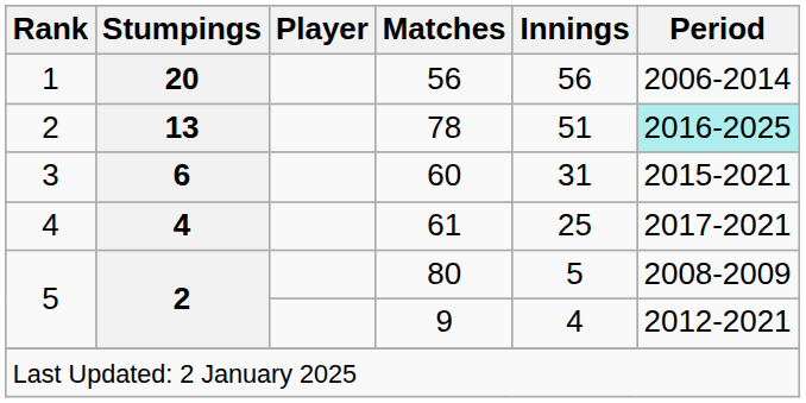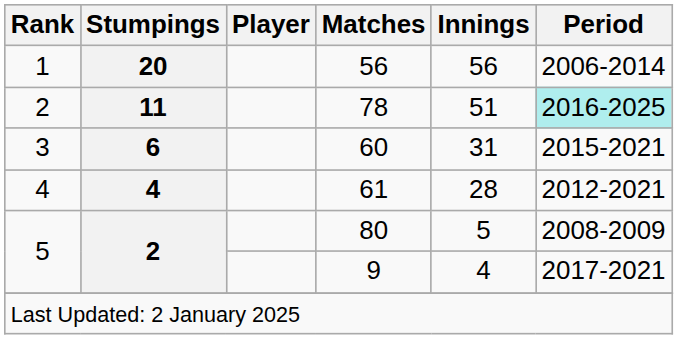78 | Stumpings: 13 -> 11
61 | Innings: 25 -> 28
61 | Period: 2017-2021 -> 2012-2021
9 | Period: 2012-2021 -> 2017-2021
